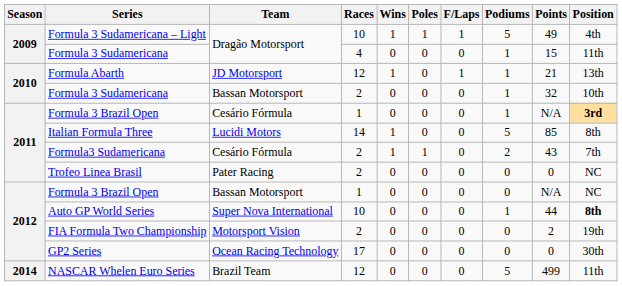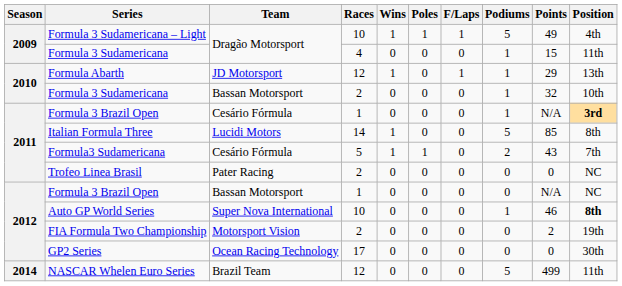Formula Abarth | Points: 21 -> 29
Formula3 Sudamericana | Races: 2 -> 5
Auto GP World Series | Points: 44 -> 46
